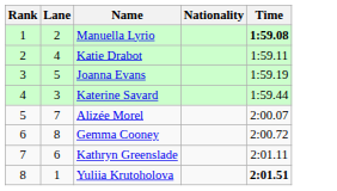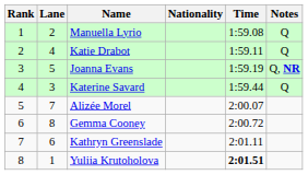+ column: Notes | Q | Q | Q, NR | Q
Manuella Lyrio | Time: bold -> normal
